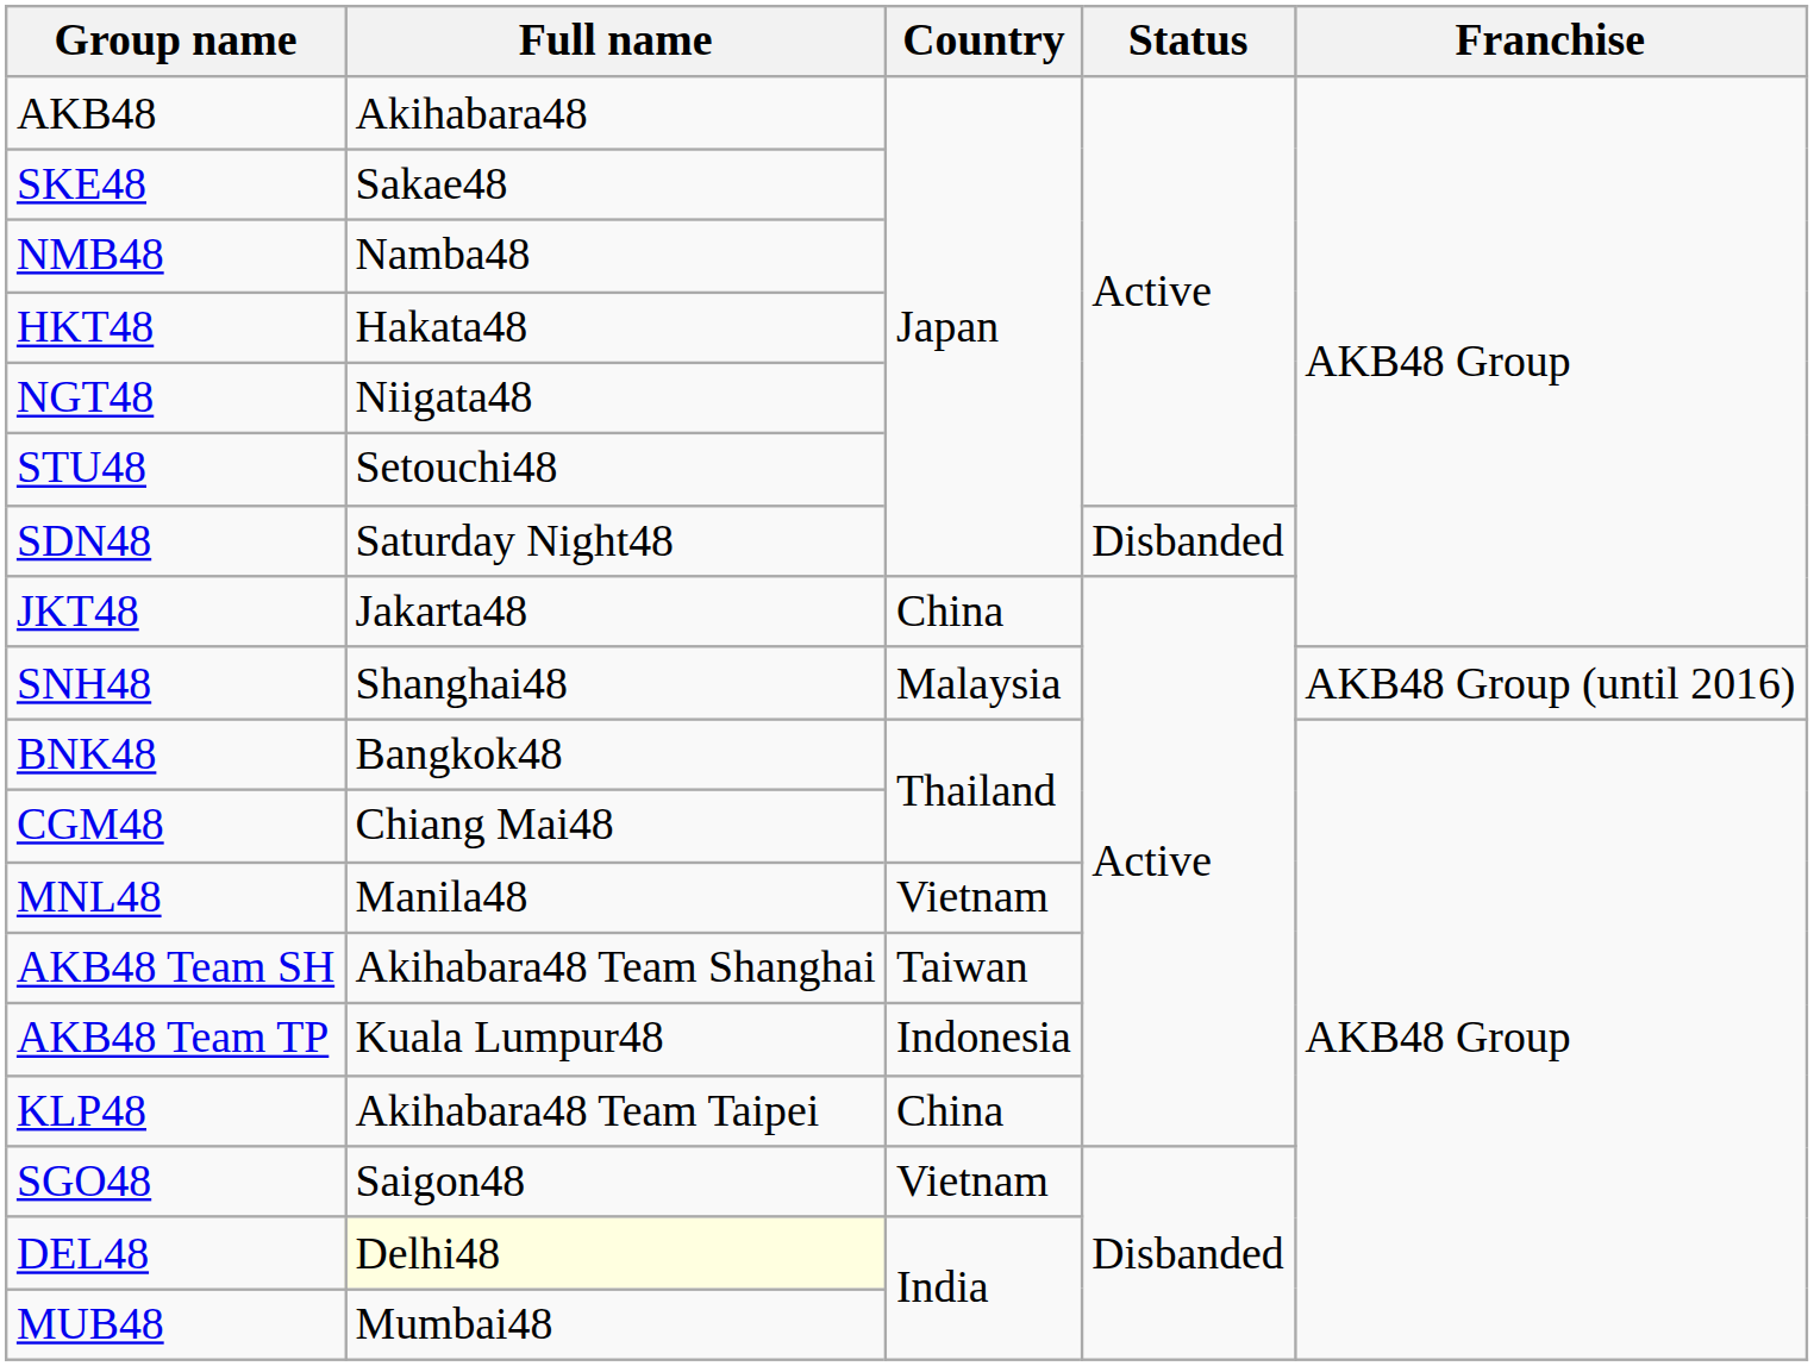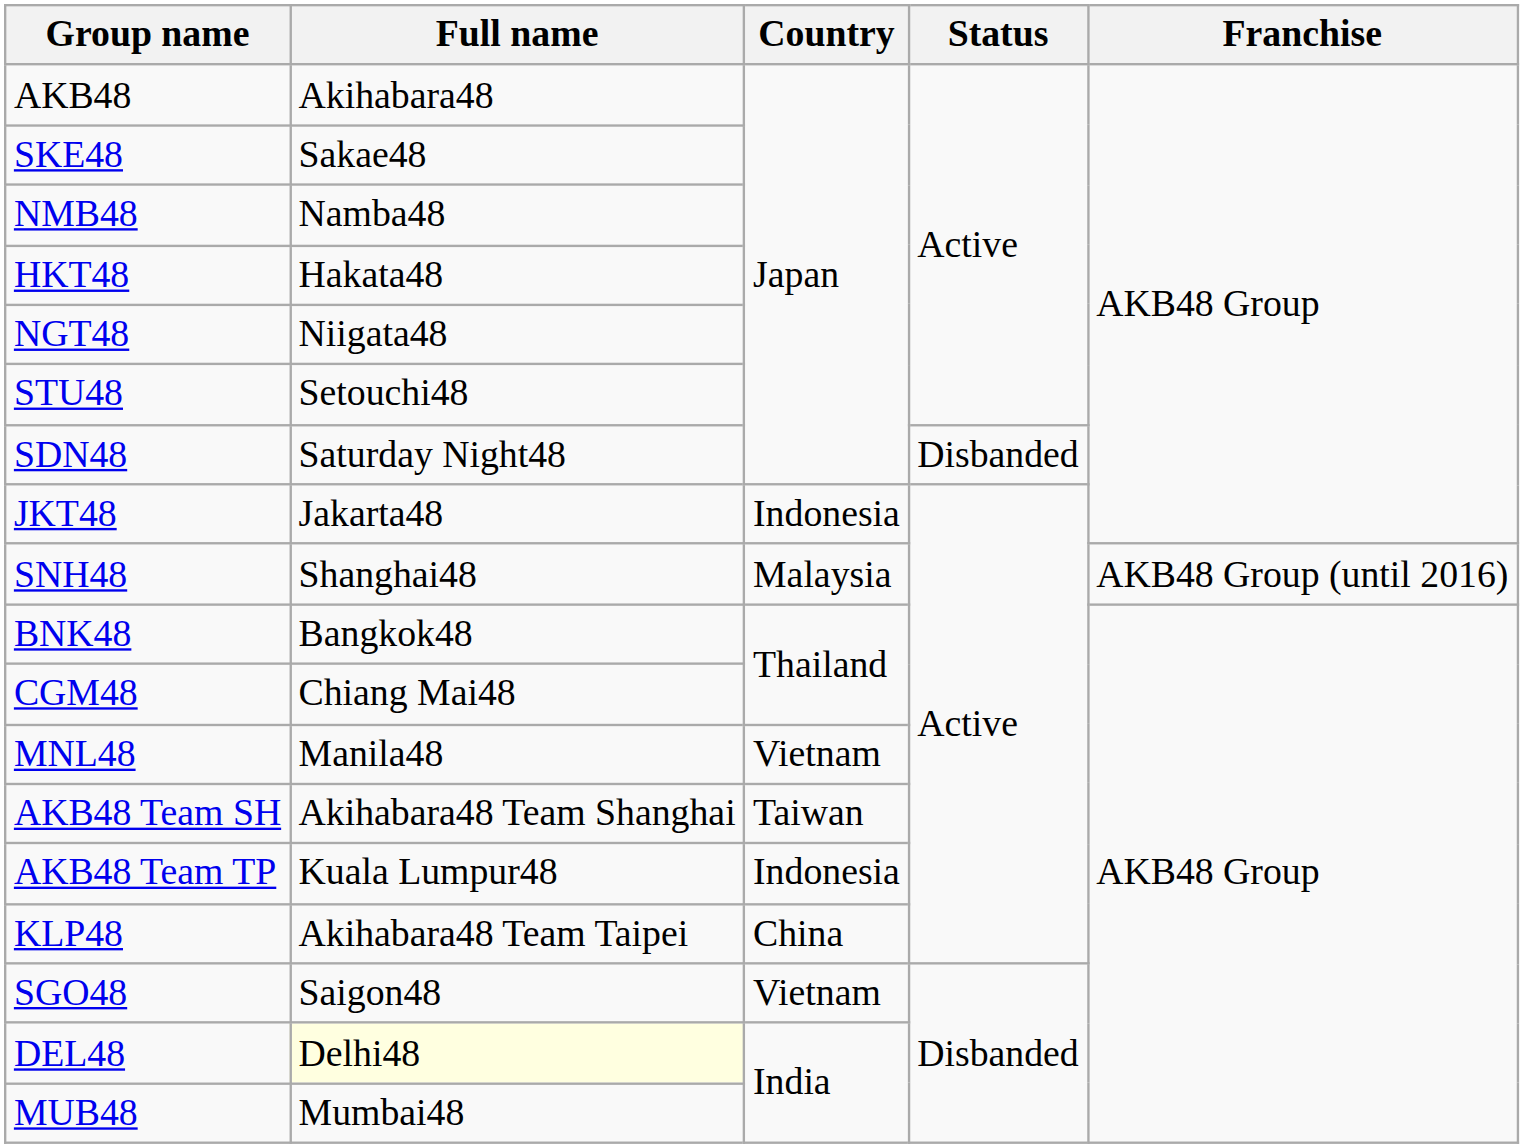JKT48 | Country: China -> Indonesia
